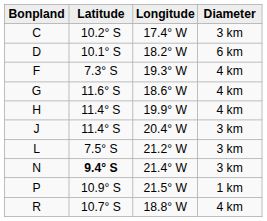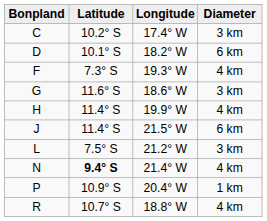G | Diameter: 4 km -> 3 km
J | Longitude: 20.4° W -> 21.5° W
J | Diameter: 3 km -> 6 km
N | Diameter: 3 km -> 4 km
P | Longitude: 21.5° W -> 20.4° W
